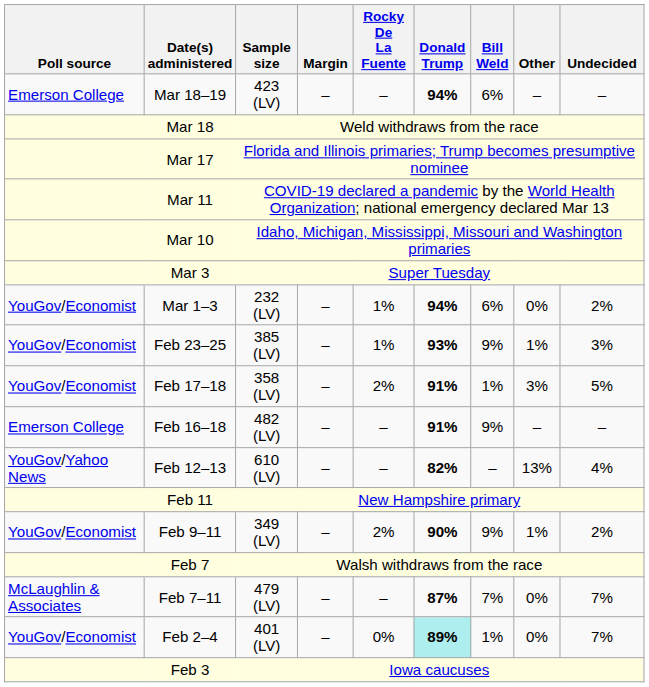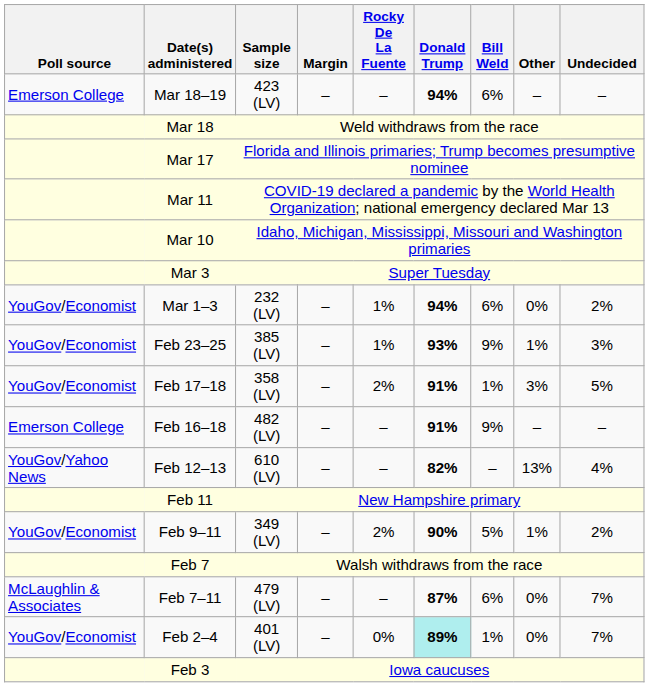Feb 9–11 | Bill Weld: 9% -> 5%
Feb 7–11 | Bill Weld: 7% -> 6%
